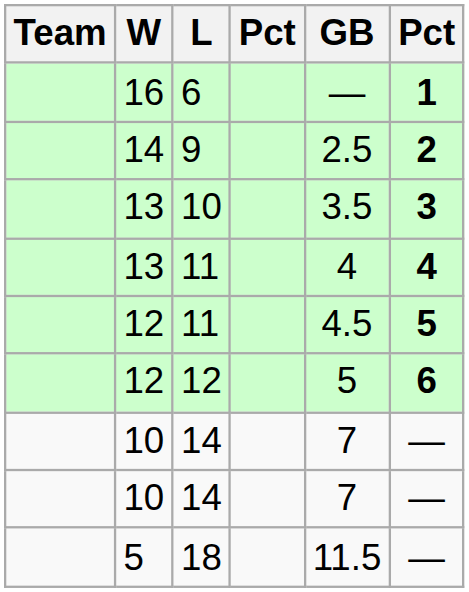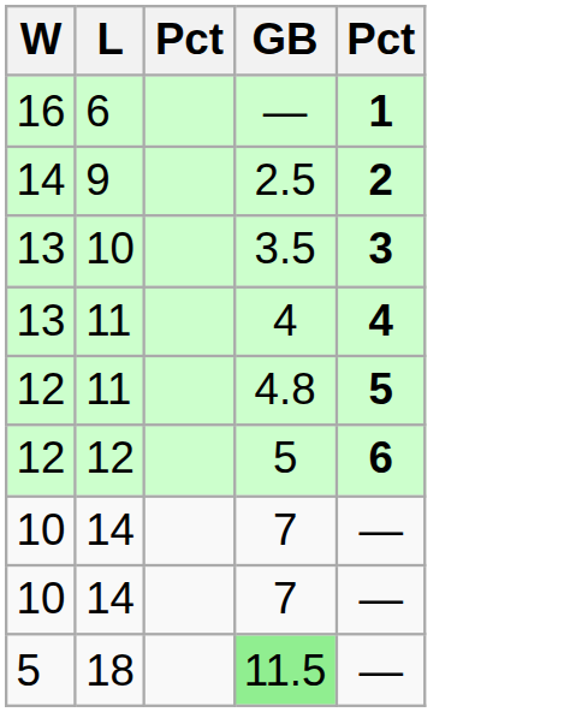- column: Team
12 / 11 | GB: 4.5 -> 4.8
18 | GB: no background -> lightgreen background
